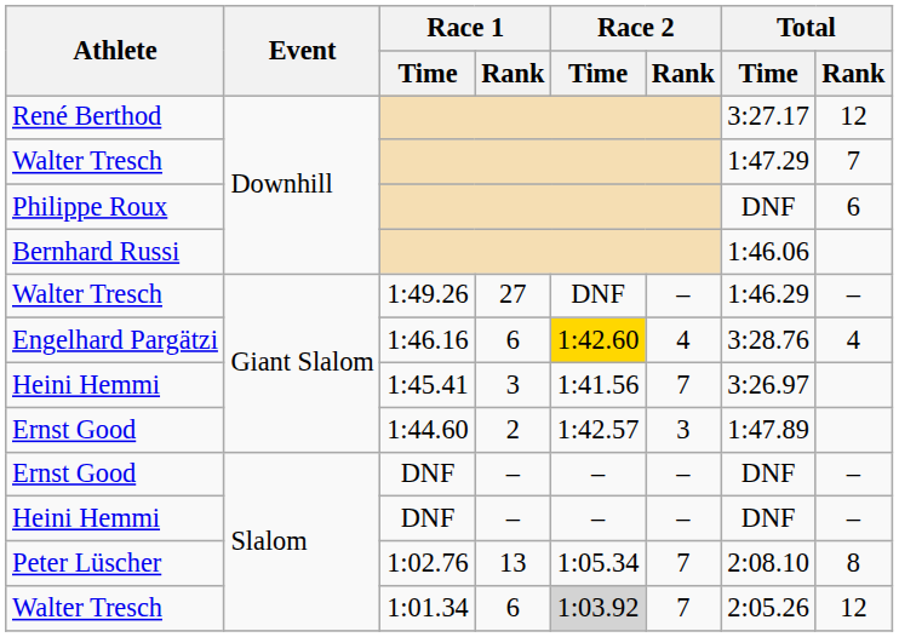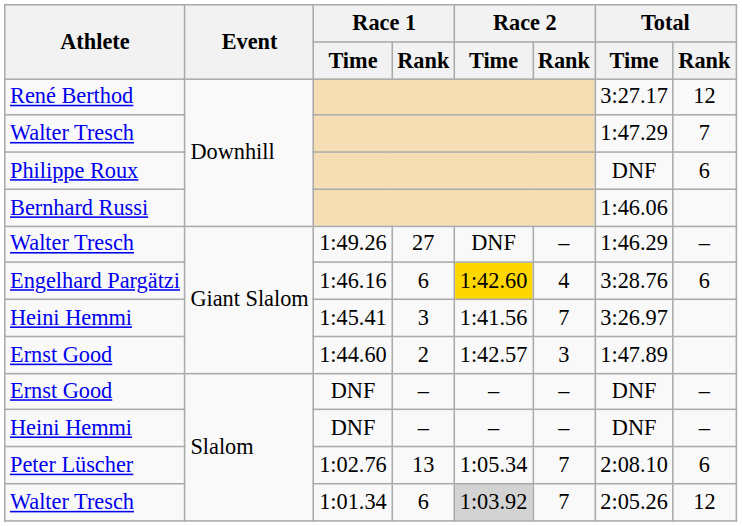Engelhard Pargätzi | Total / Rank: 4 -> 6
Peter Lüscher | Total / Rank: 8 -> 6
